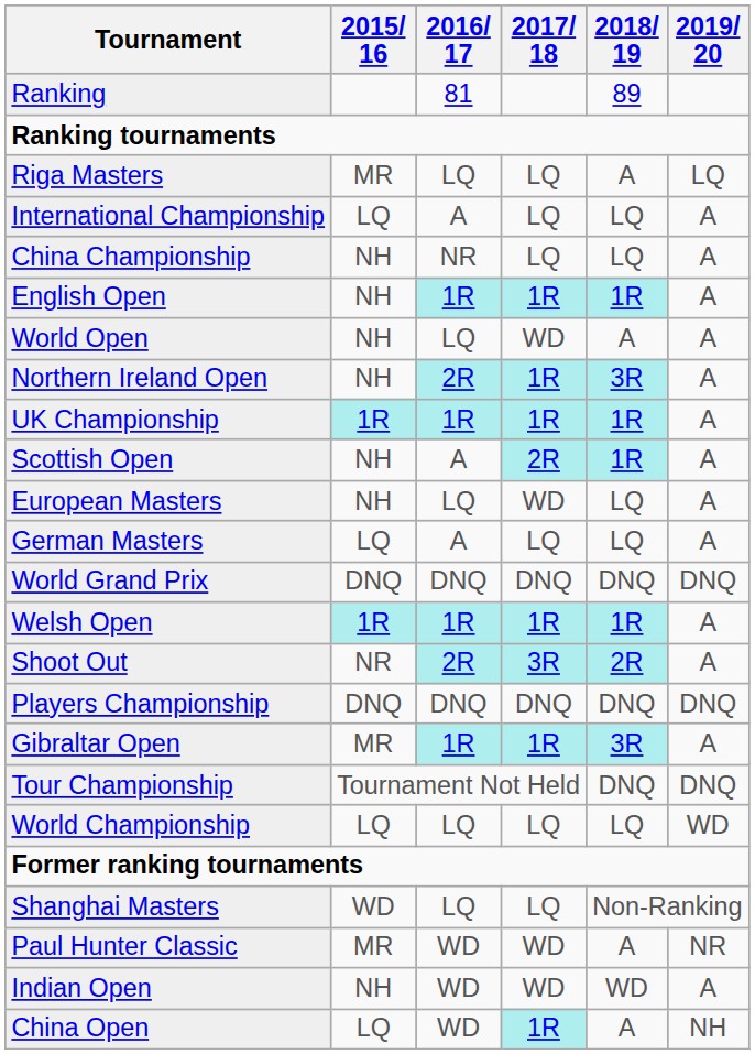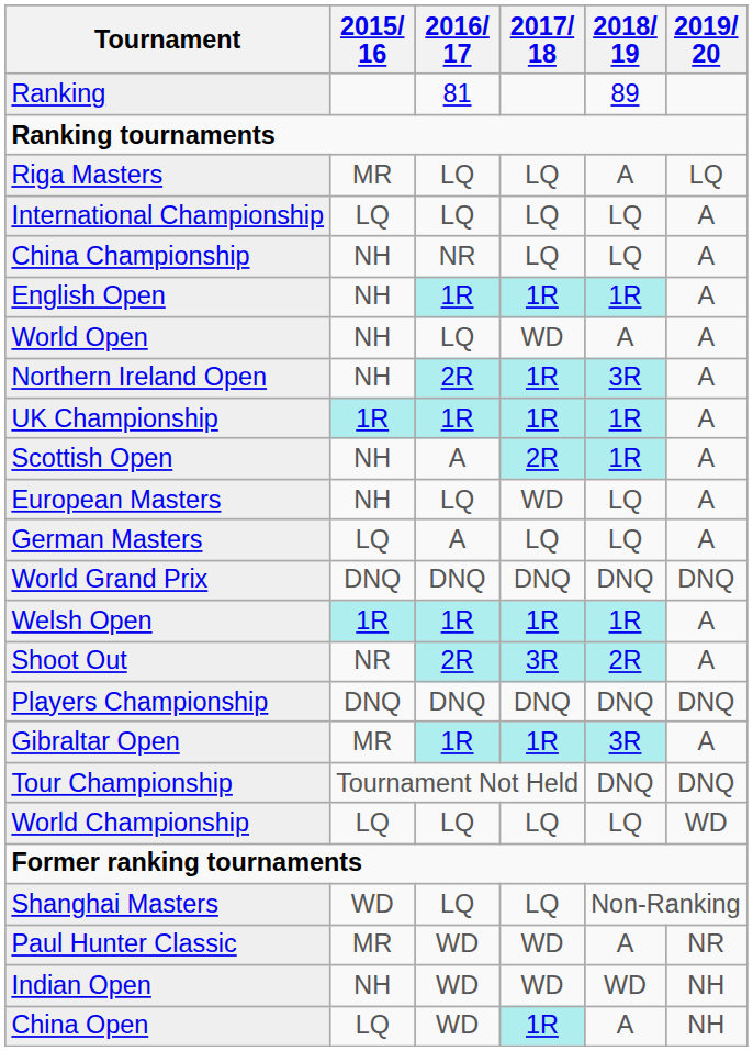International Championship | 2016/ 17: A -> LQ
Indian Open | 2019/ 20: A -> NH
